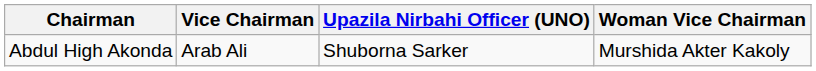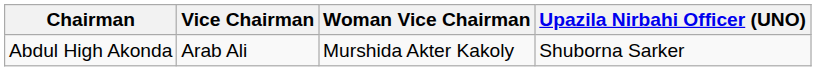columns swapped: Woman Vice Chairman <-> Upazila Nirbahi Officer (UNO)
